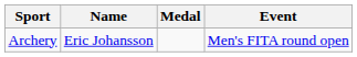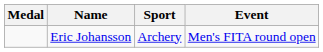columns swapped: Medal <-> Sport
